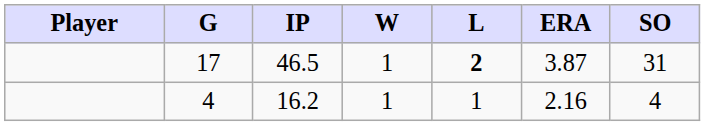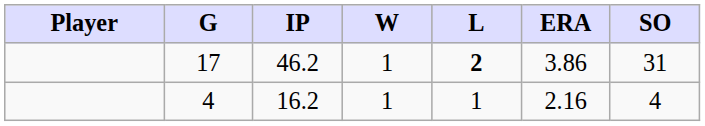17 | IP: 46.5 -> 46.2
17 | ERA: 3.87 -> 3.86
